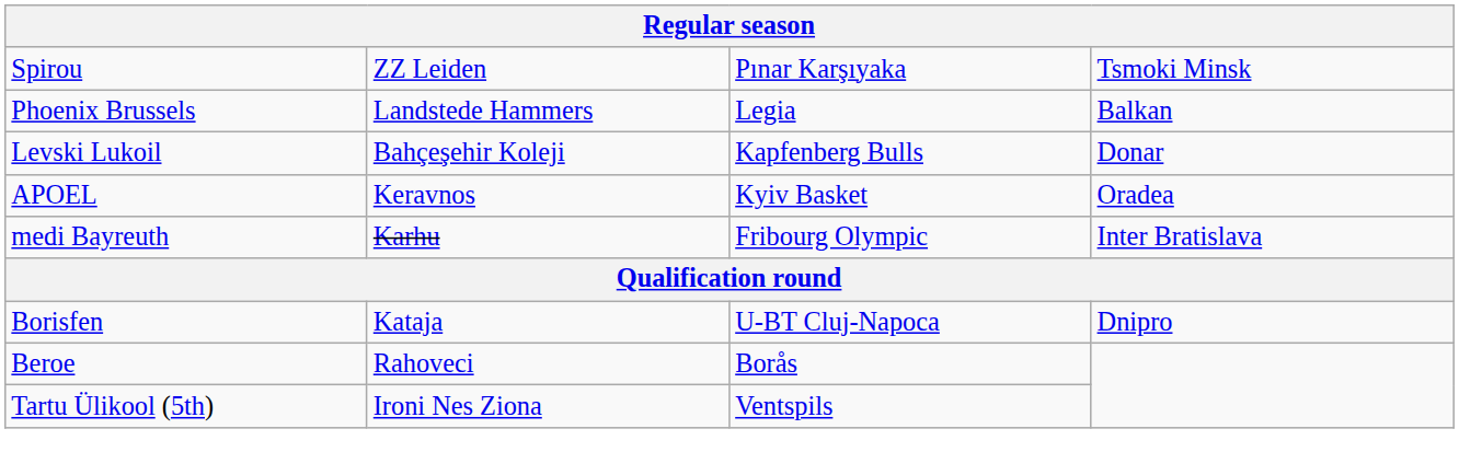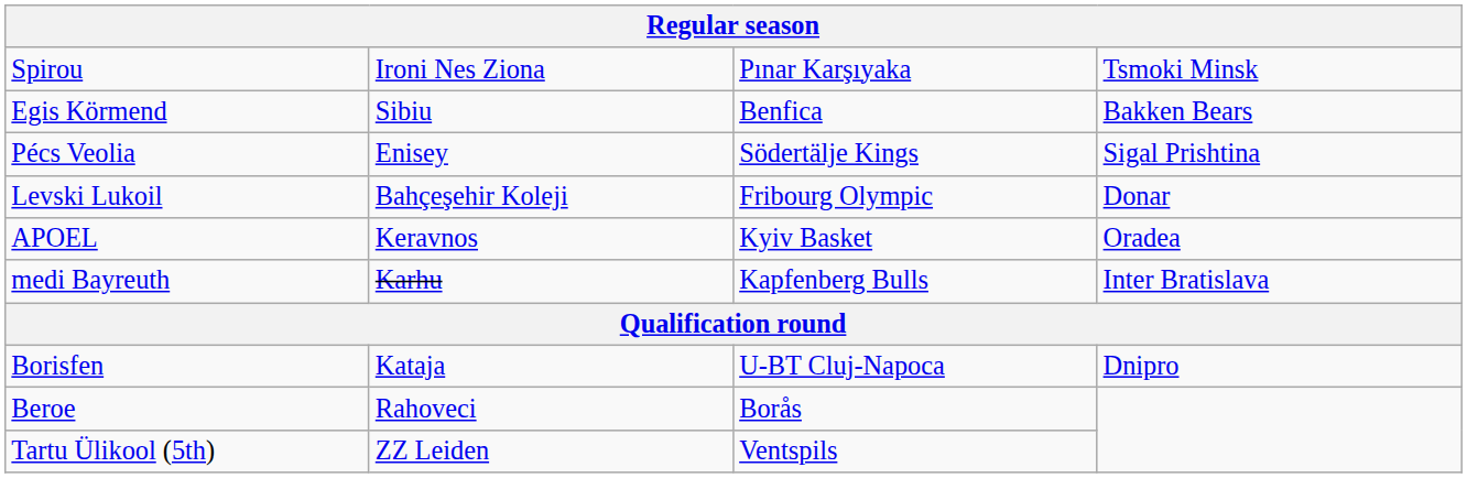Spirou | column 2: ZZ Leiden -> Ironi Nes Ziona
- row: Phoenix Brussels | Landstede Hammers | Legia | Balkan
+ row: Egis Körmend | Sibiu | Benfica | Bakken Bears
+ row: Pécs Veolia | Enisey | Södertälje Kings | Sigal Prishtina
Levski Lukoil | column 3: Kapfenberg Bulls -> Fribourg Olympic
medi Bayreuth | column 3: Fribourg Olympic -> Kapfenberg Bulls
Tartu Ülikool (5th) | column 2: Ironi Nes Ziona -> ZZ Leiden
